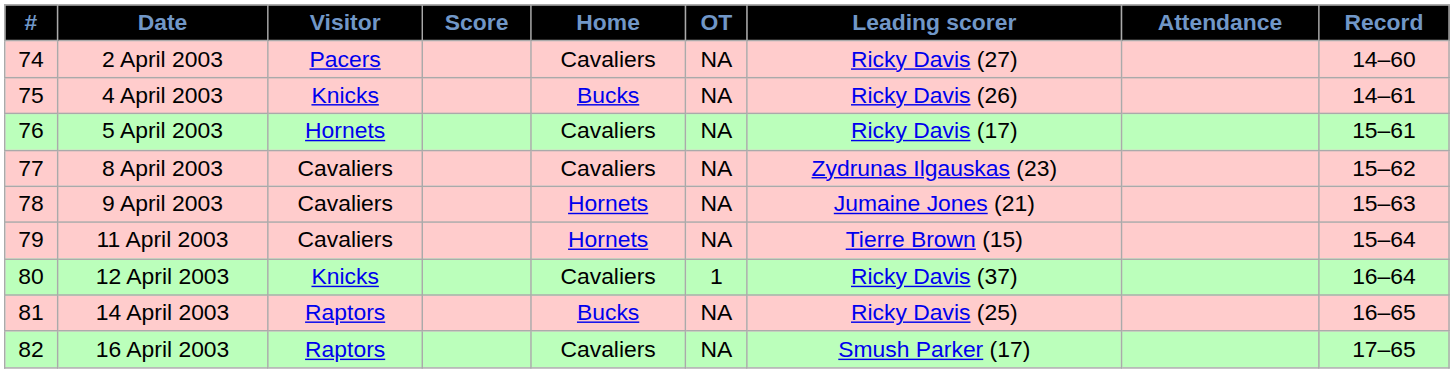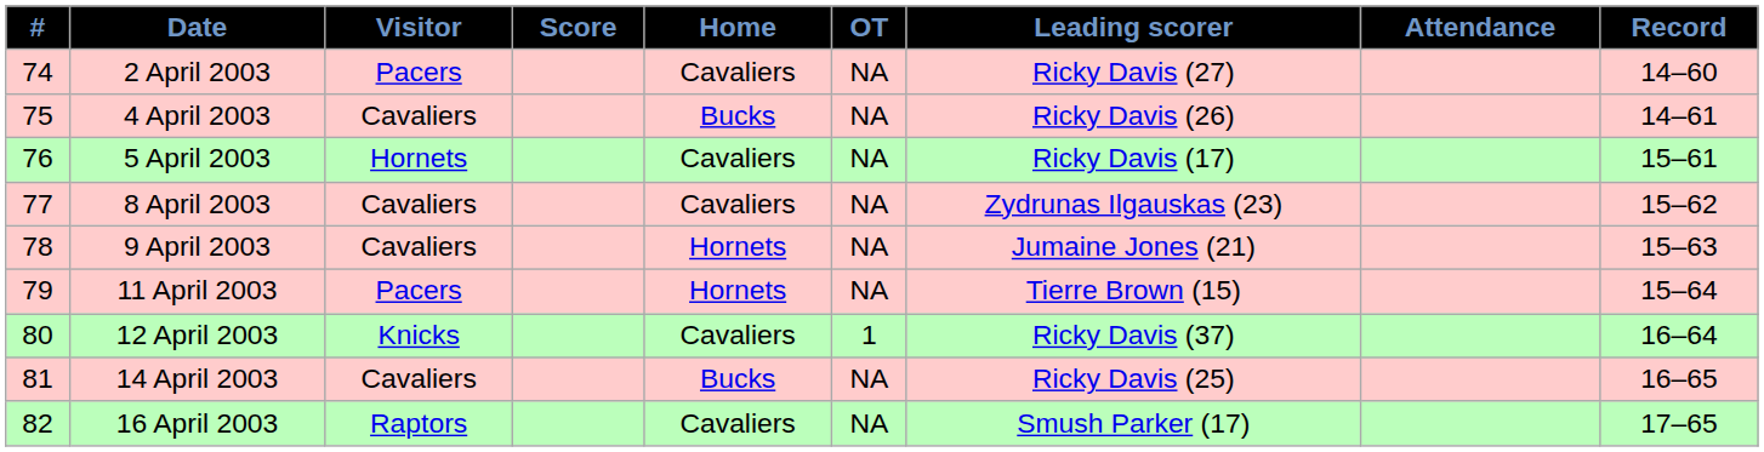4 April 2003 | Visitor: Knicks -> Cavaliers
11 April 2003 | Visitor: Cavaliers -> Pacers
14 April 2003 | Visitor: Raptors -> Cavaliers
